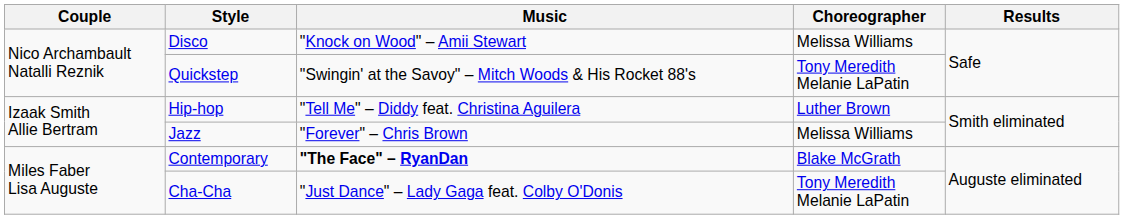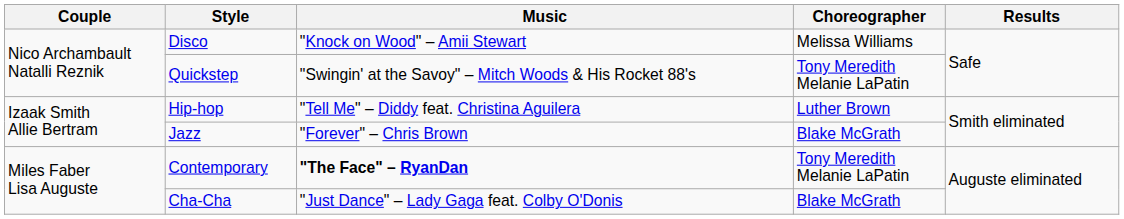Jazz | Choreographer: Melissa Williams -> Blake McGrath
Contemporary | Choreographer: Blake McGrath -> Tony Meredith Melanie LaPatin
Cha-Cha | Choreographer: Tony Meredith Melanie LaPatin -> Blake McGrath
